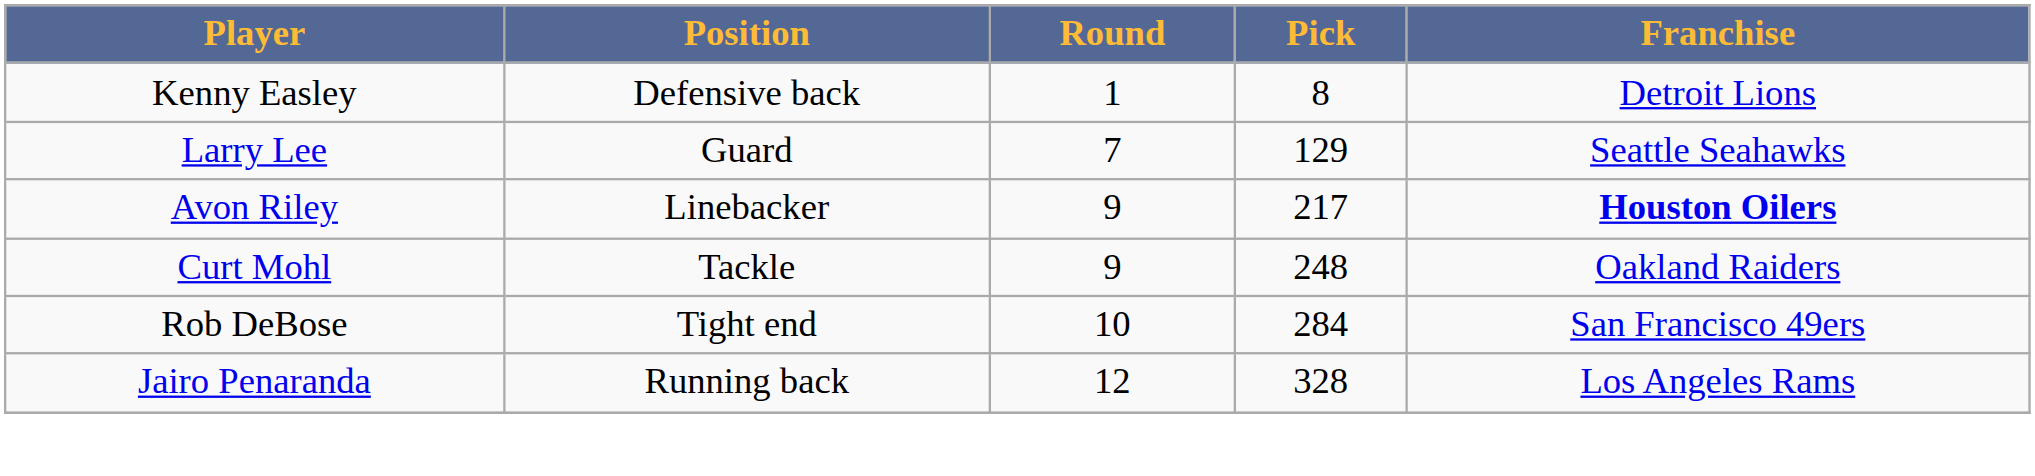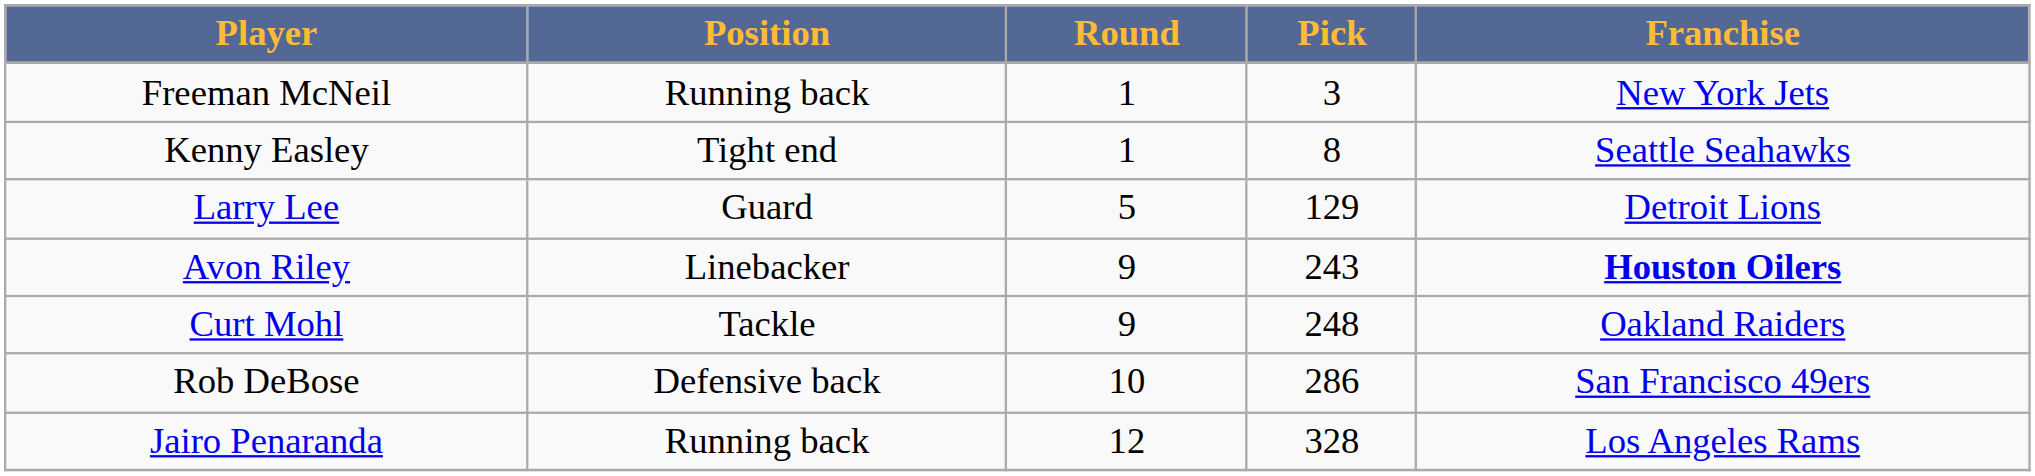+ row: Freeman McNeil | Running back | 1 | 3 | New York Jets
Kenny Easley | Position: Defensive back -> Tight end
Kenny Easley | Franchise: Detroit Lions -> Seattle Seahawks
Larry Lee | Round: 7 -> 5
Larry Lee | Franchise: Seattle Seahawks -> Detroit Lions
Avon Riley | Pick: 217 -> 243
Rob DeBose | Position: Tight end -> Defensive back
Rob DeBose | Pick: 284 -> 286
